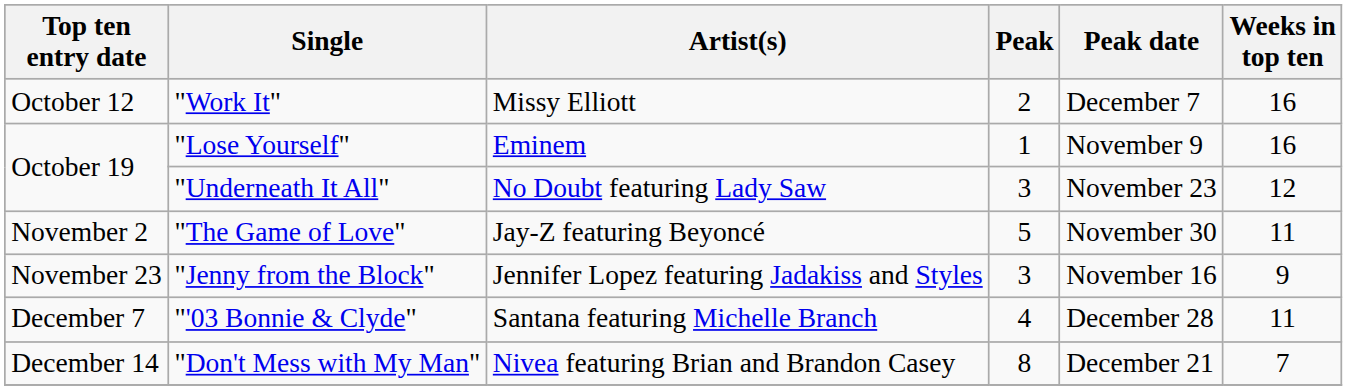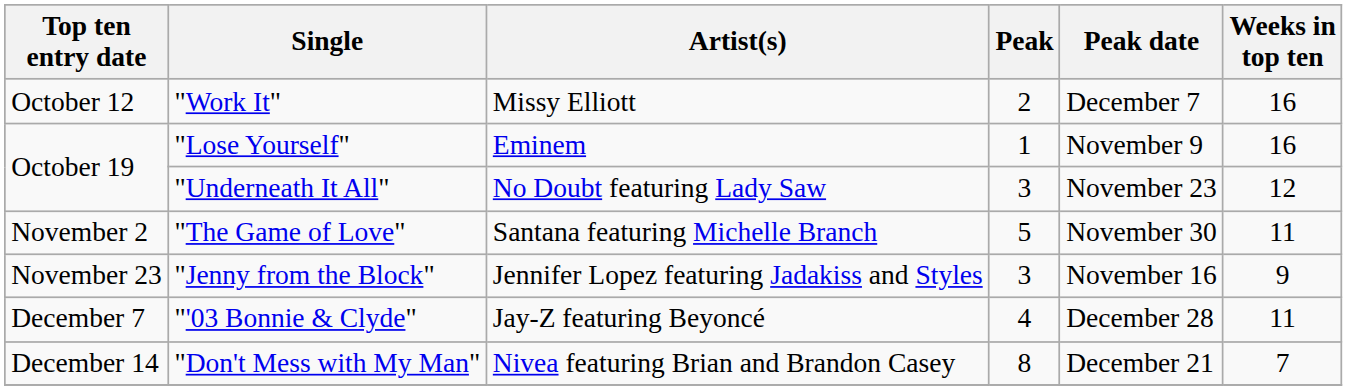"The Game of Love" | Artist(s): Jay-Z featuring Beyoncé -> Santana featuring Michelle Branch
"'03 Bonnie & Clyde" | Artist(s): Santana featuring Michelle Branch -> Jay-Z featuring Beyoncé
